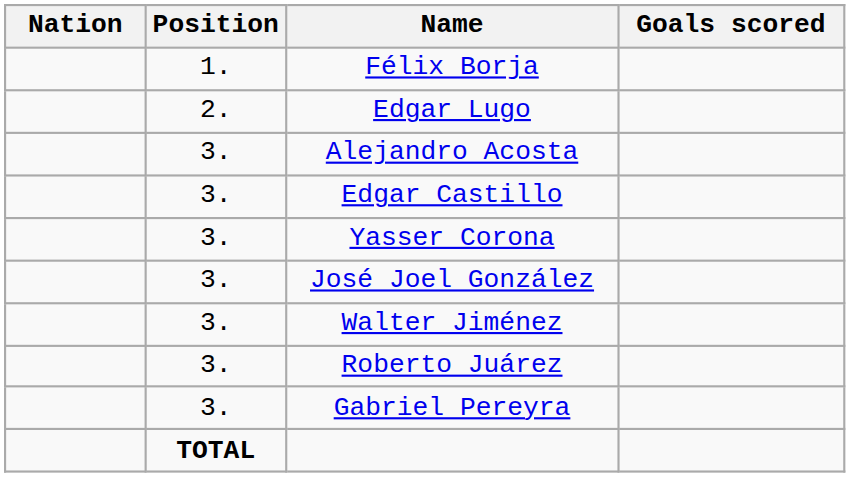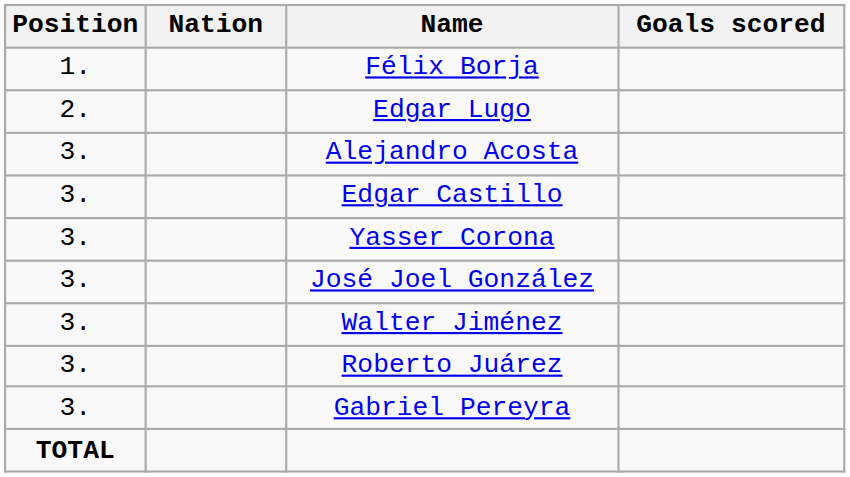columns swapped: Position <-> Nation
